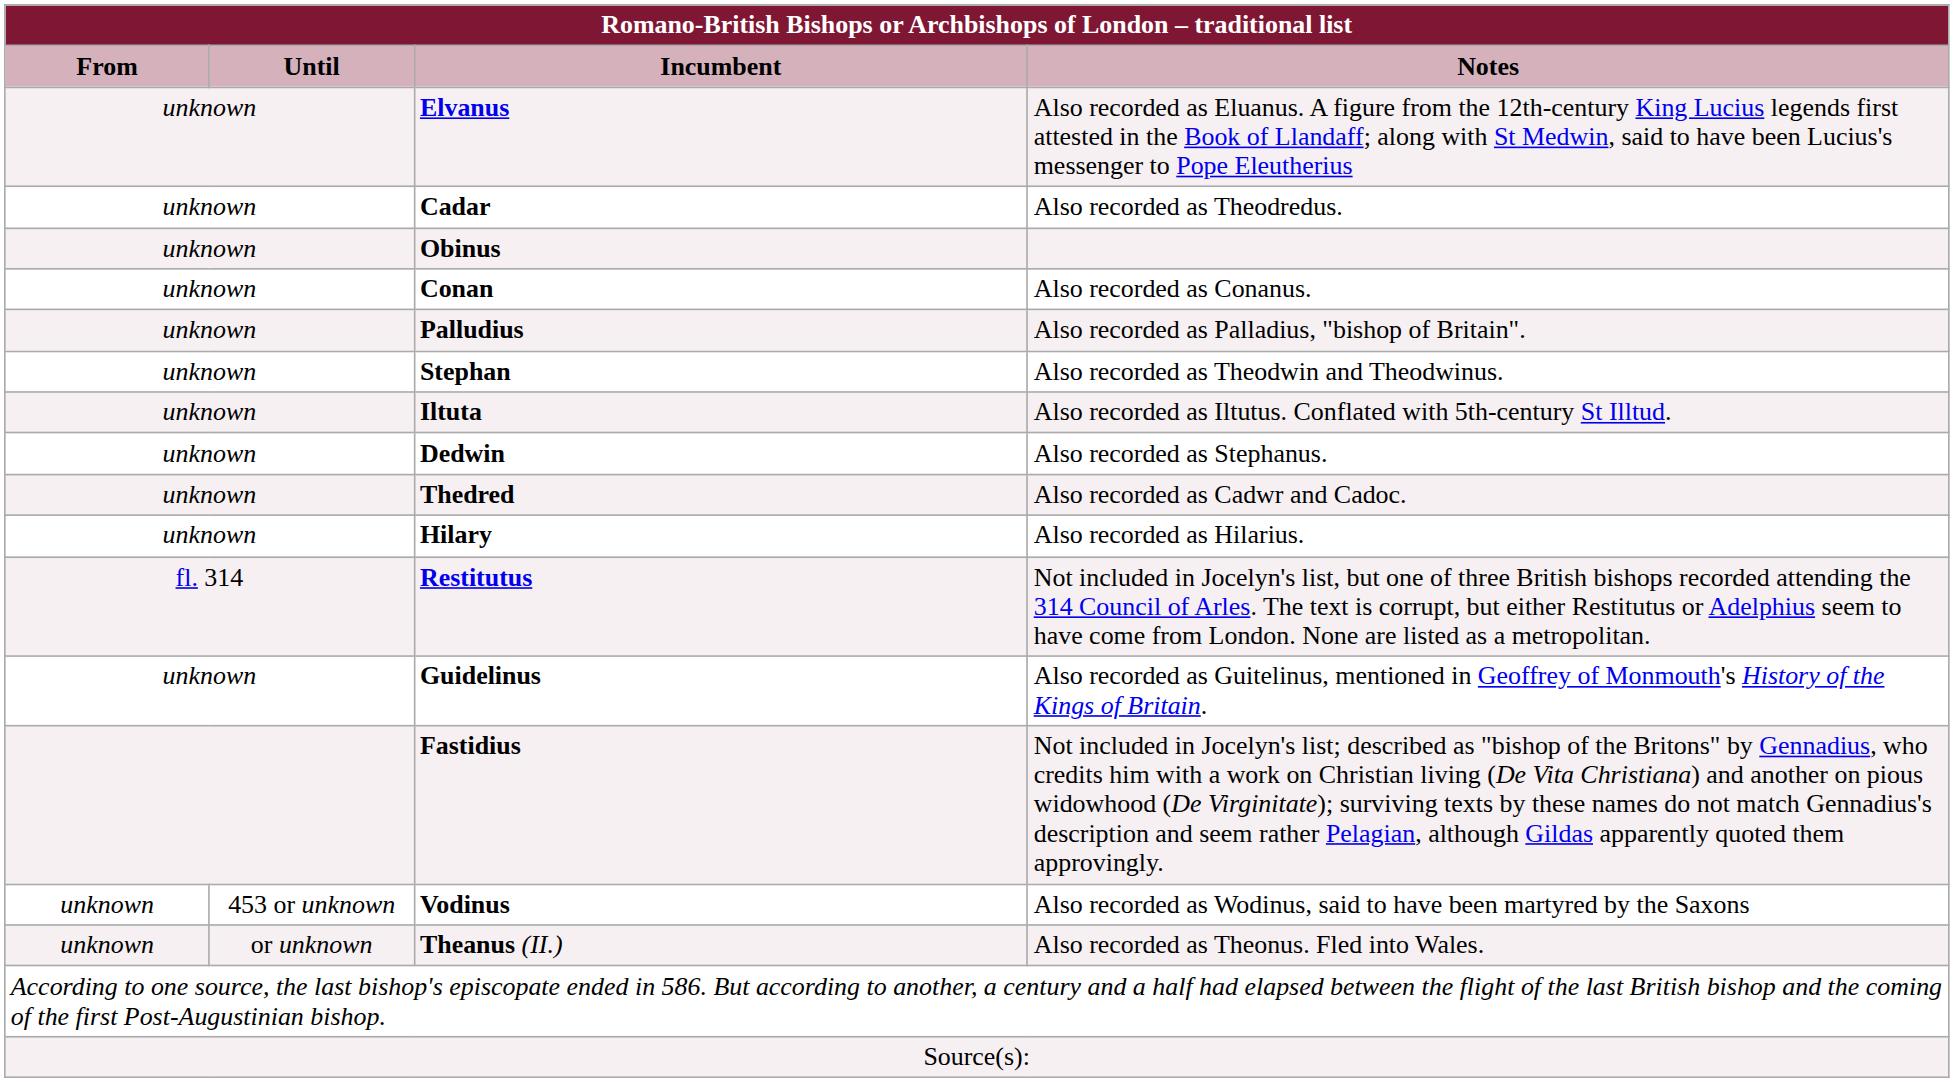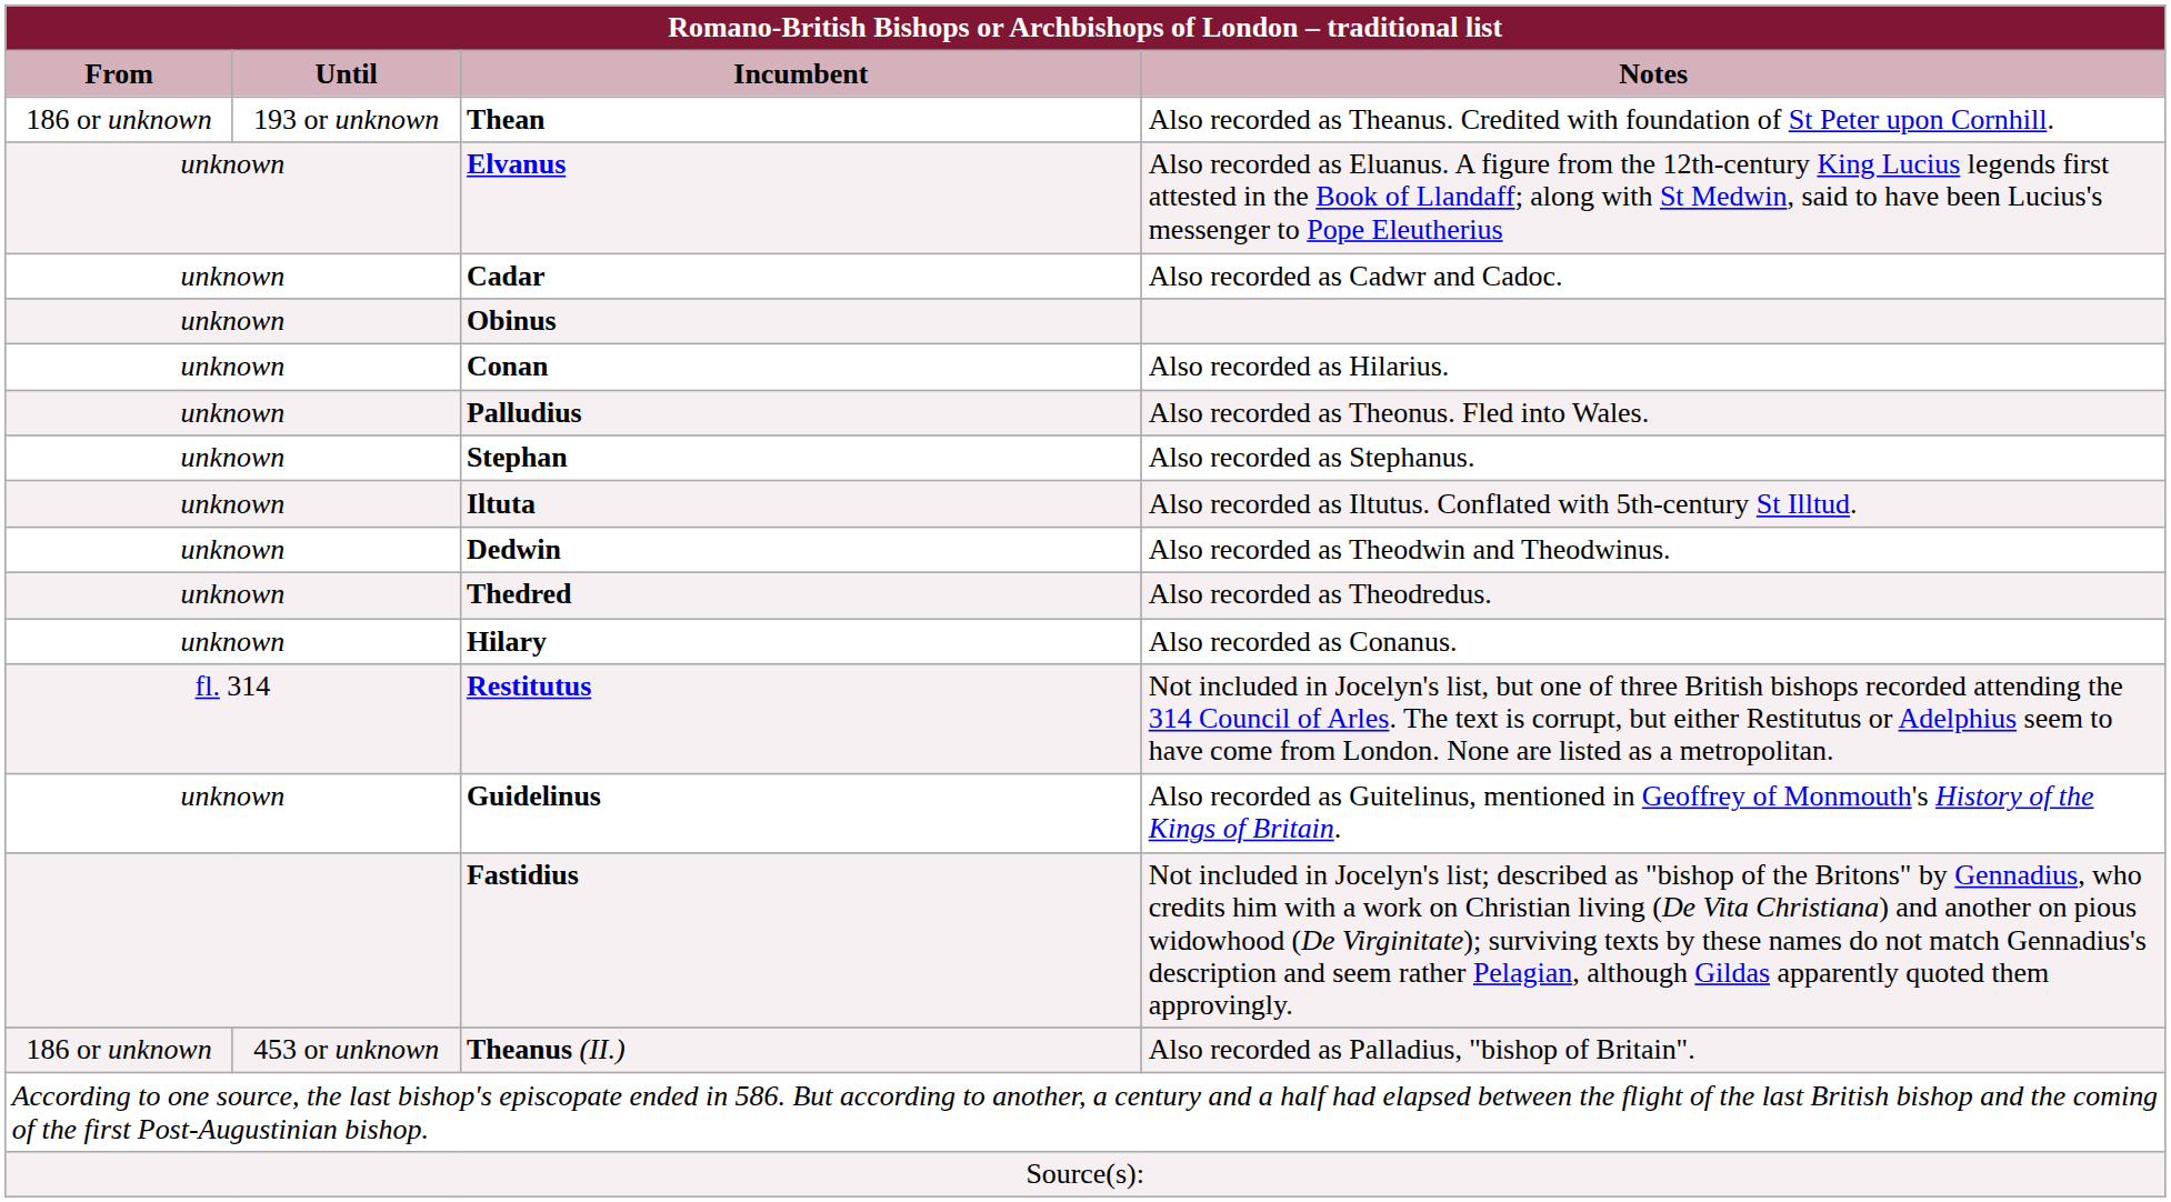+ row: 186 or unknown | 193 or unknown | Thean | Also recorded as Theanus. Credited with foundation of St Peter upon Cornhill.
Cadar | Notes: Also recorded as Theodredus. -> Also recorded as Cadwr and Cadoc.
Conan | Notes: Also recorded as Conanus. -> Also recorded as Hilarius.
Palludius | Notes: Also recorded as Palladius, "bishop of Britain". -> Also recorded as Theonus. Fled into Wales.
Stephan | Notes: Also recorded as Theodwin and Theodwinus. -> Also recorded as Stephanus.
Dedwin | Notes: Also recorded as Stephanus. -> Also recorded as Theodwin and Theodwinus.
Thedred | Notes: Also recorded as Cadwr and Cadoc. -> Also recorded as Theodredus.
Hilary | Notes: Also recorded as Hilarius. -> Also recorded as Conanus.
- row: unknown | 453 or unknown | Vodinus | Also recorded as Wodinus, said to have been martyred by the Saxons
Theanus (II.) | From: unknown -> 186 or unknown
Theanus (II.) | Until: or unknown -> 453 or unknown
Theanus (II.) | Notes: Also recorded as Theonus. Fled into Wales. -> Also recorded as Palladius, "bishop of Britain".
